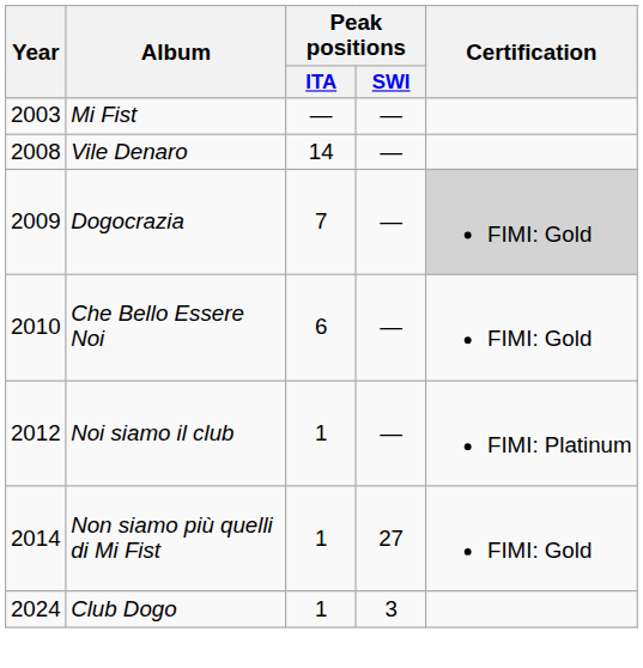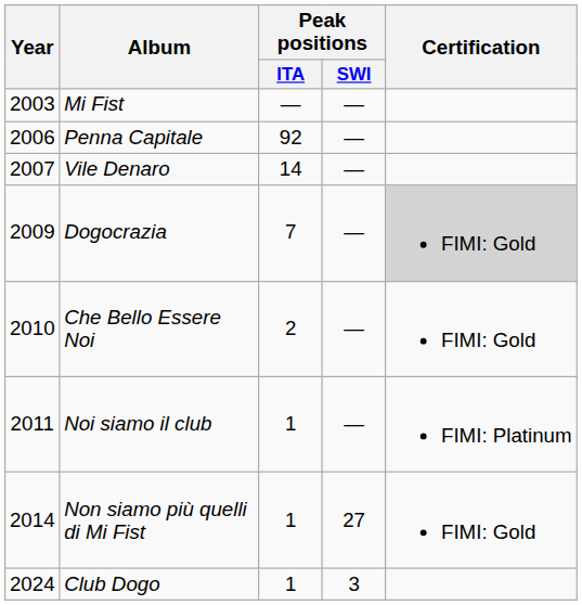+ row: 2006 | Penna Capitale | 92 | —
Vile Denaro | Year: 2008 -> 2007
Che Bello Essere Noi | Peak positions / ITA: 6 -> 2
Noi siamo il club | Year: 2012 -> 2011
